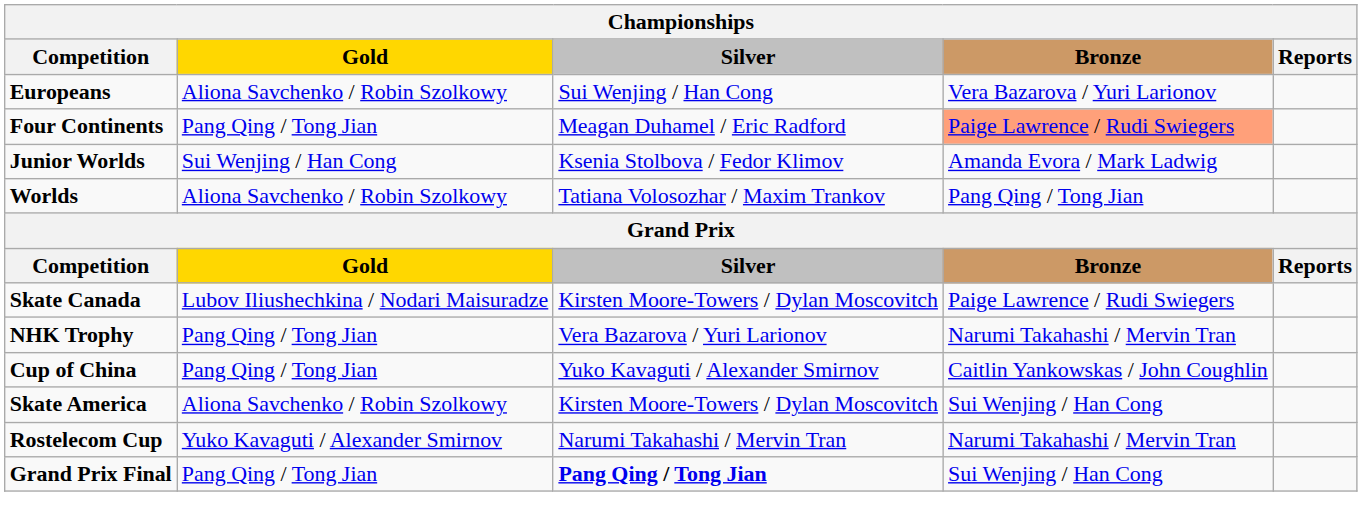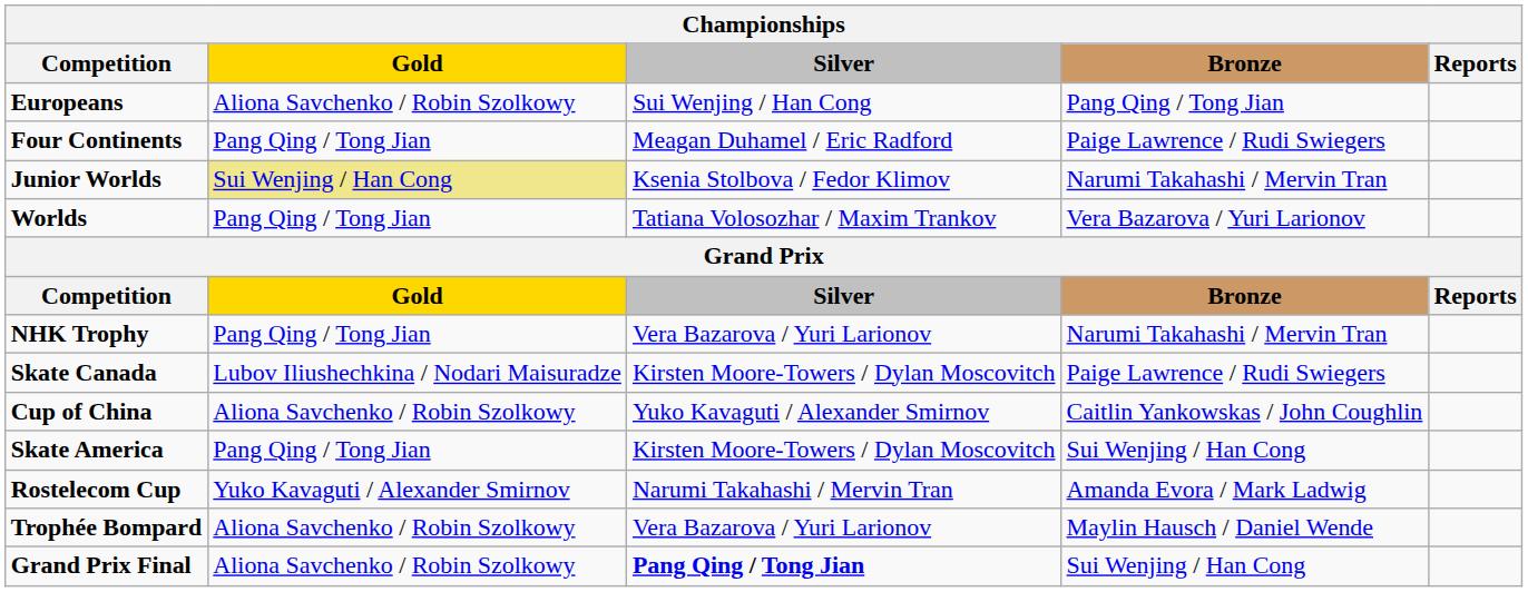Europeans | Bronze: Vera Bazarova / Yuri Larionov -> Pang Qing / Tong Jian
Four Continents | Bronze: lightsalmon background -> no background
Junior Worlds | Gold: no background -> khaki background
Junior Worlds | Bronze: Amanda Evora / Mark Ladwig -> Narumi Takahashi / Mervin Tran
Worlds | Gold: Aliona Savchenko / Robin Szolkowy -> Pang Qing / Tong Jian
Worlds | Bronze: Pang Qing / Tong Jian -> Vera Bazarova / Yuri Larionov
rows swapped: NHK Trophy <-> Skate Canada
Cup of China | Gold: Pang Qing / Tong Jian -> Aliona Savchenko / Robin Szolkowy
Skate America | Gold: Aliona Savchenko / Robin Szolkowy -> Pang Qing / Tong Jian
Rostelecom Cup | Bronze: Narumi Takahashi / Mervin Tran -> Amanda Evora / Mark Ladwig
+ row: Trophée Bompard | Aliona Savchenko / Robin Szolkowy | Vera Bazarova / Yuri Larionov | Maylin Hausch / Daniel Wende
Grand Prix Final | Gold: Pang Qing / Tong Jian -> Aliona Savchenko / Robin Szolkowy
